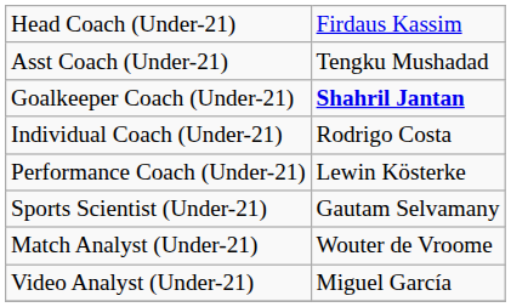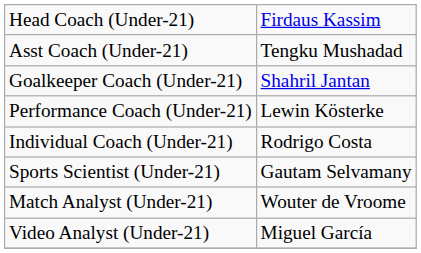Goalkeeper Coach (Under-21) | column 2: bold -> normal
rows swapped: Performance Coach (Under-21) <-> Individual Coach (Under-21)
